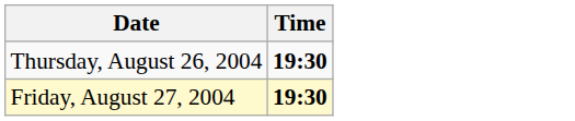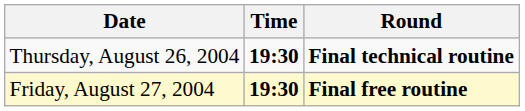+ column: Round | Final technical routine | Final free routine
